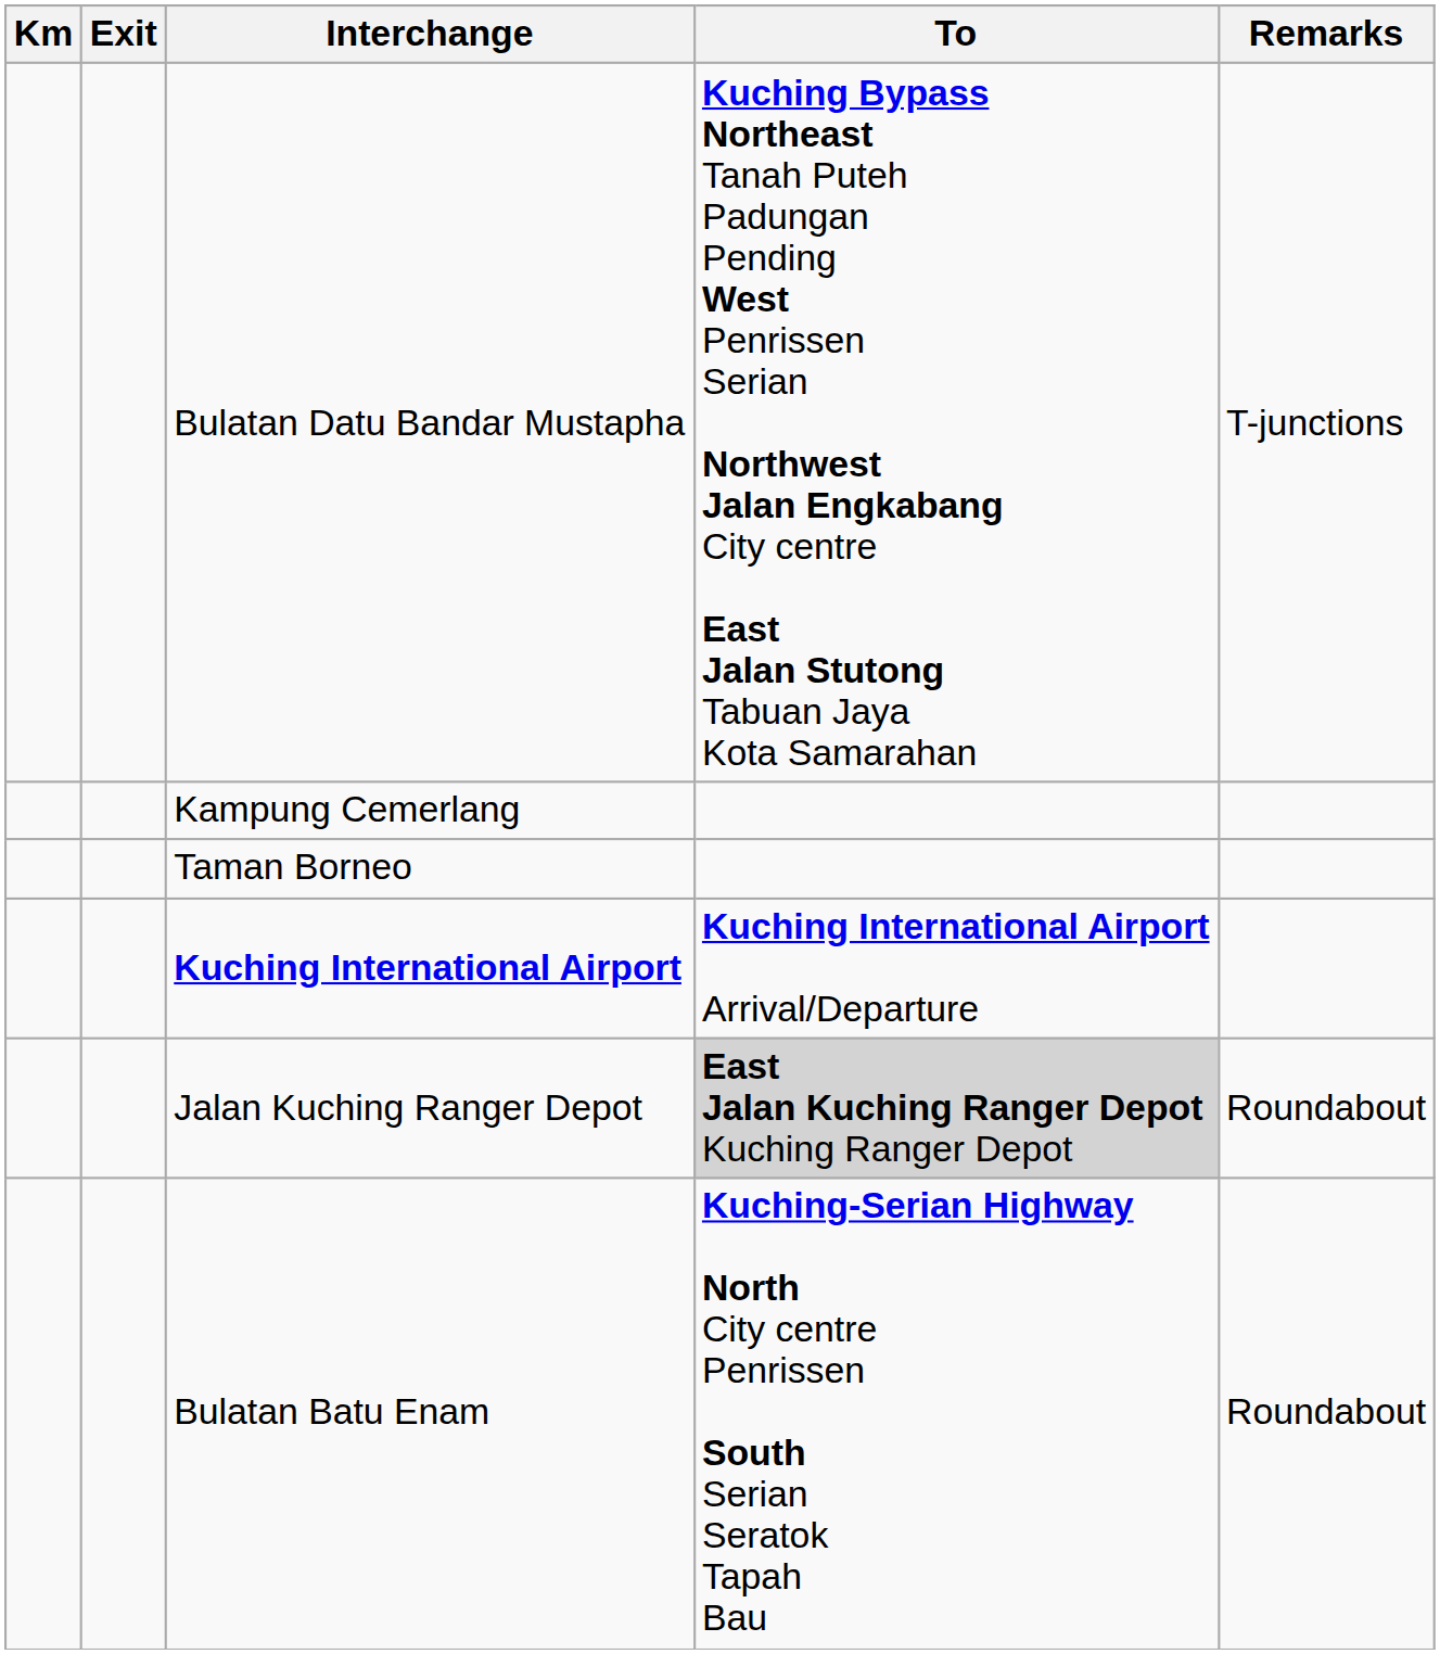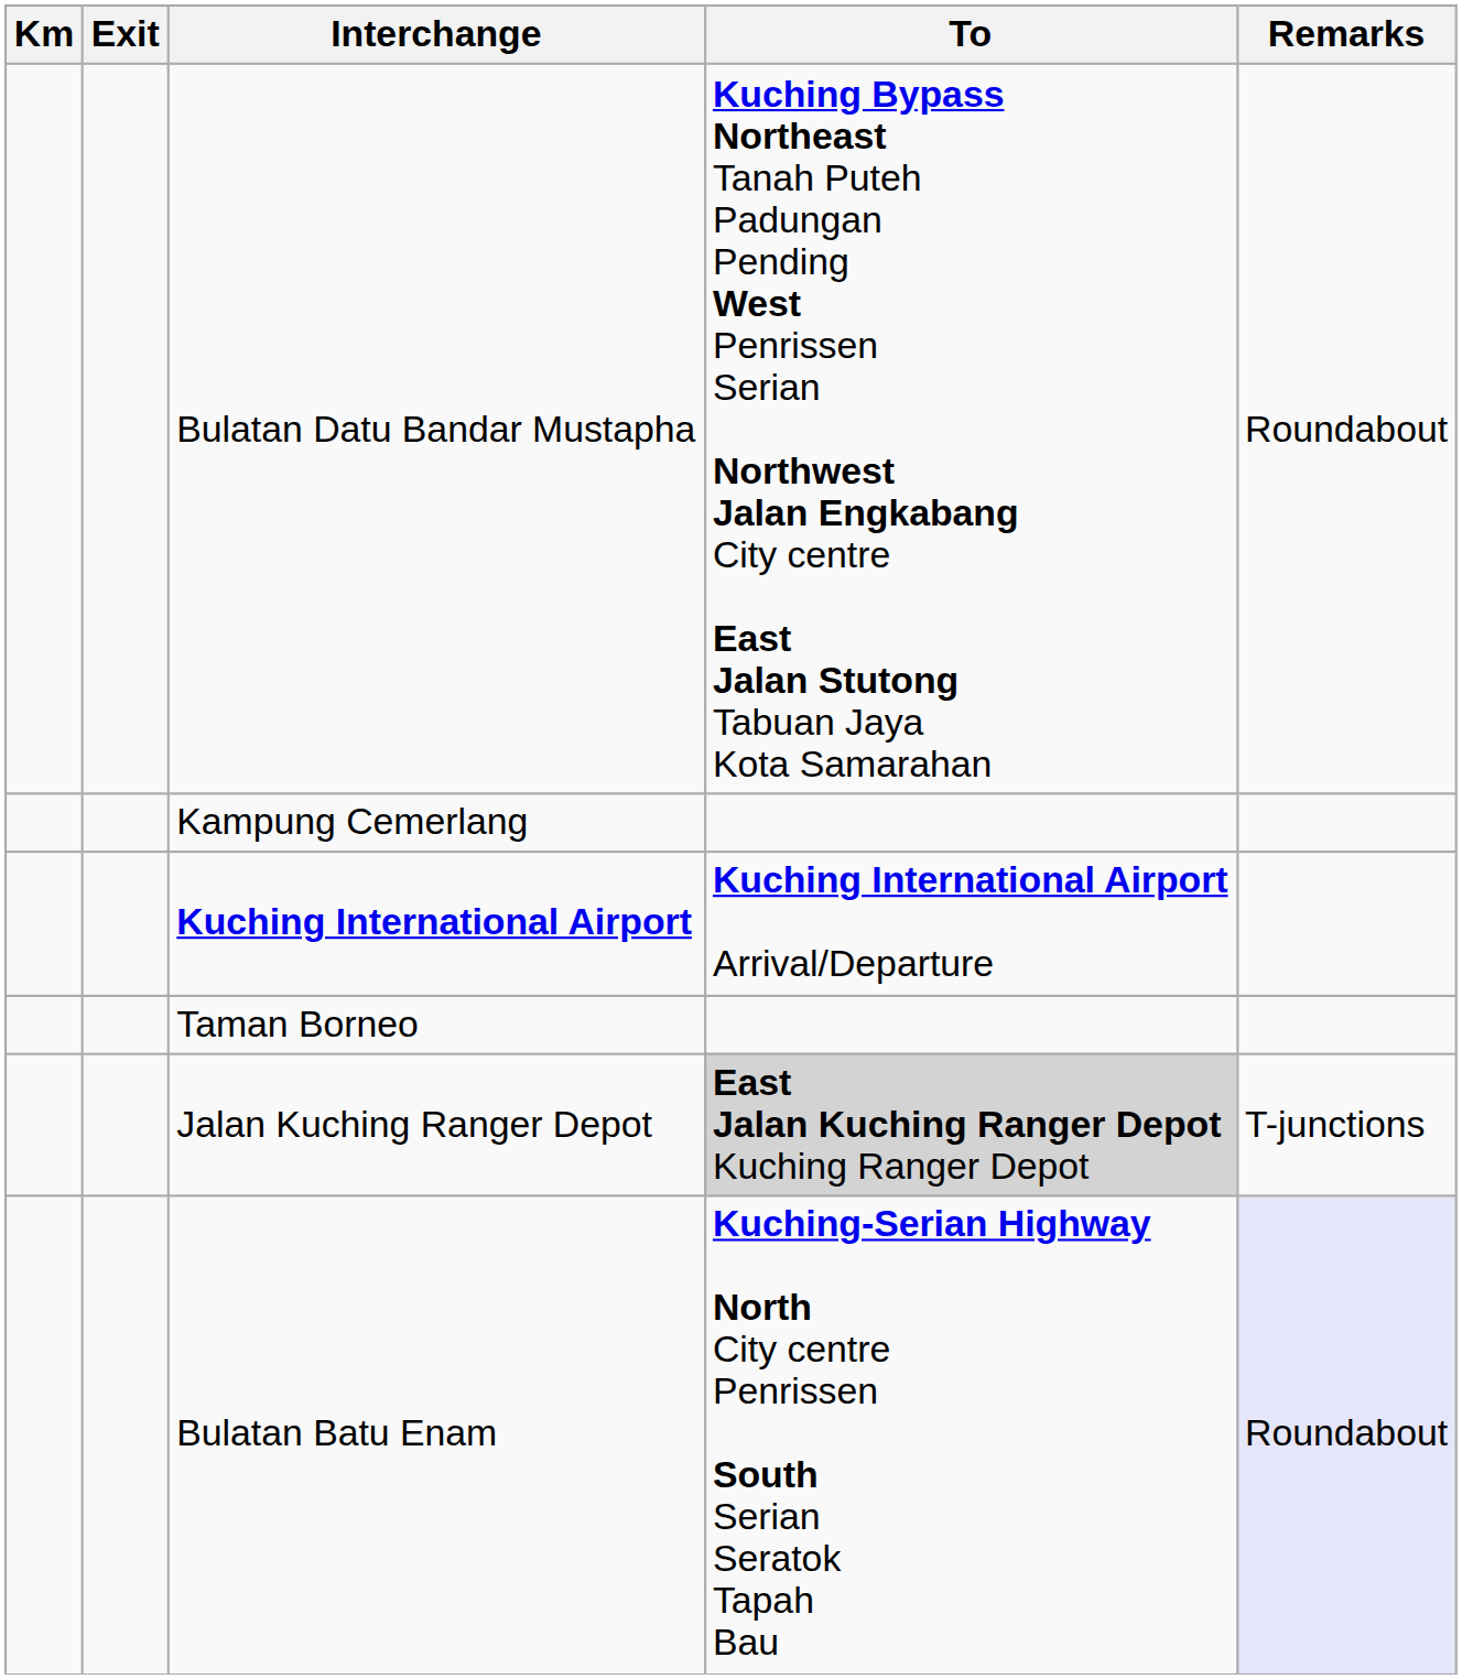Bulatan Datu Bandar Mustapha | Remarks: T-junctions -> Roundabout
rows swapped: Taman Borneo <-> Kuching International Airport
Jalan Kuching Ranger Depot | Remarks: Roundabout -> T-junctions
Bulatan Batu Enam | Remarks: no background -> lavender background
